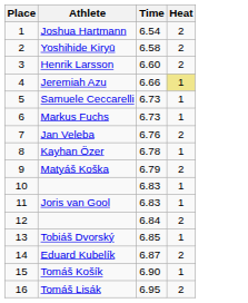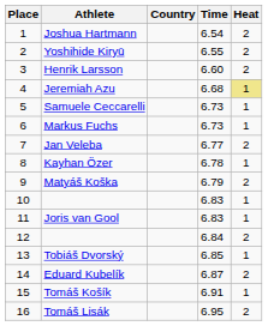+ column: Country
Yoshihide Kiryū | Time: 6.58 -> 6.55
Jeremiah Azu | Time: 6.66 -> 6.68
Jan Veleba | Time: 6.76 -> 6.77
Tomáš Košík | Time: 6.90 -> 6.91
